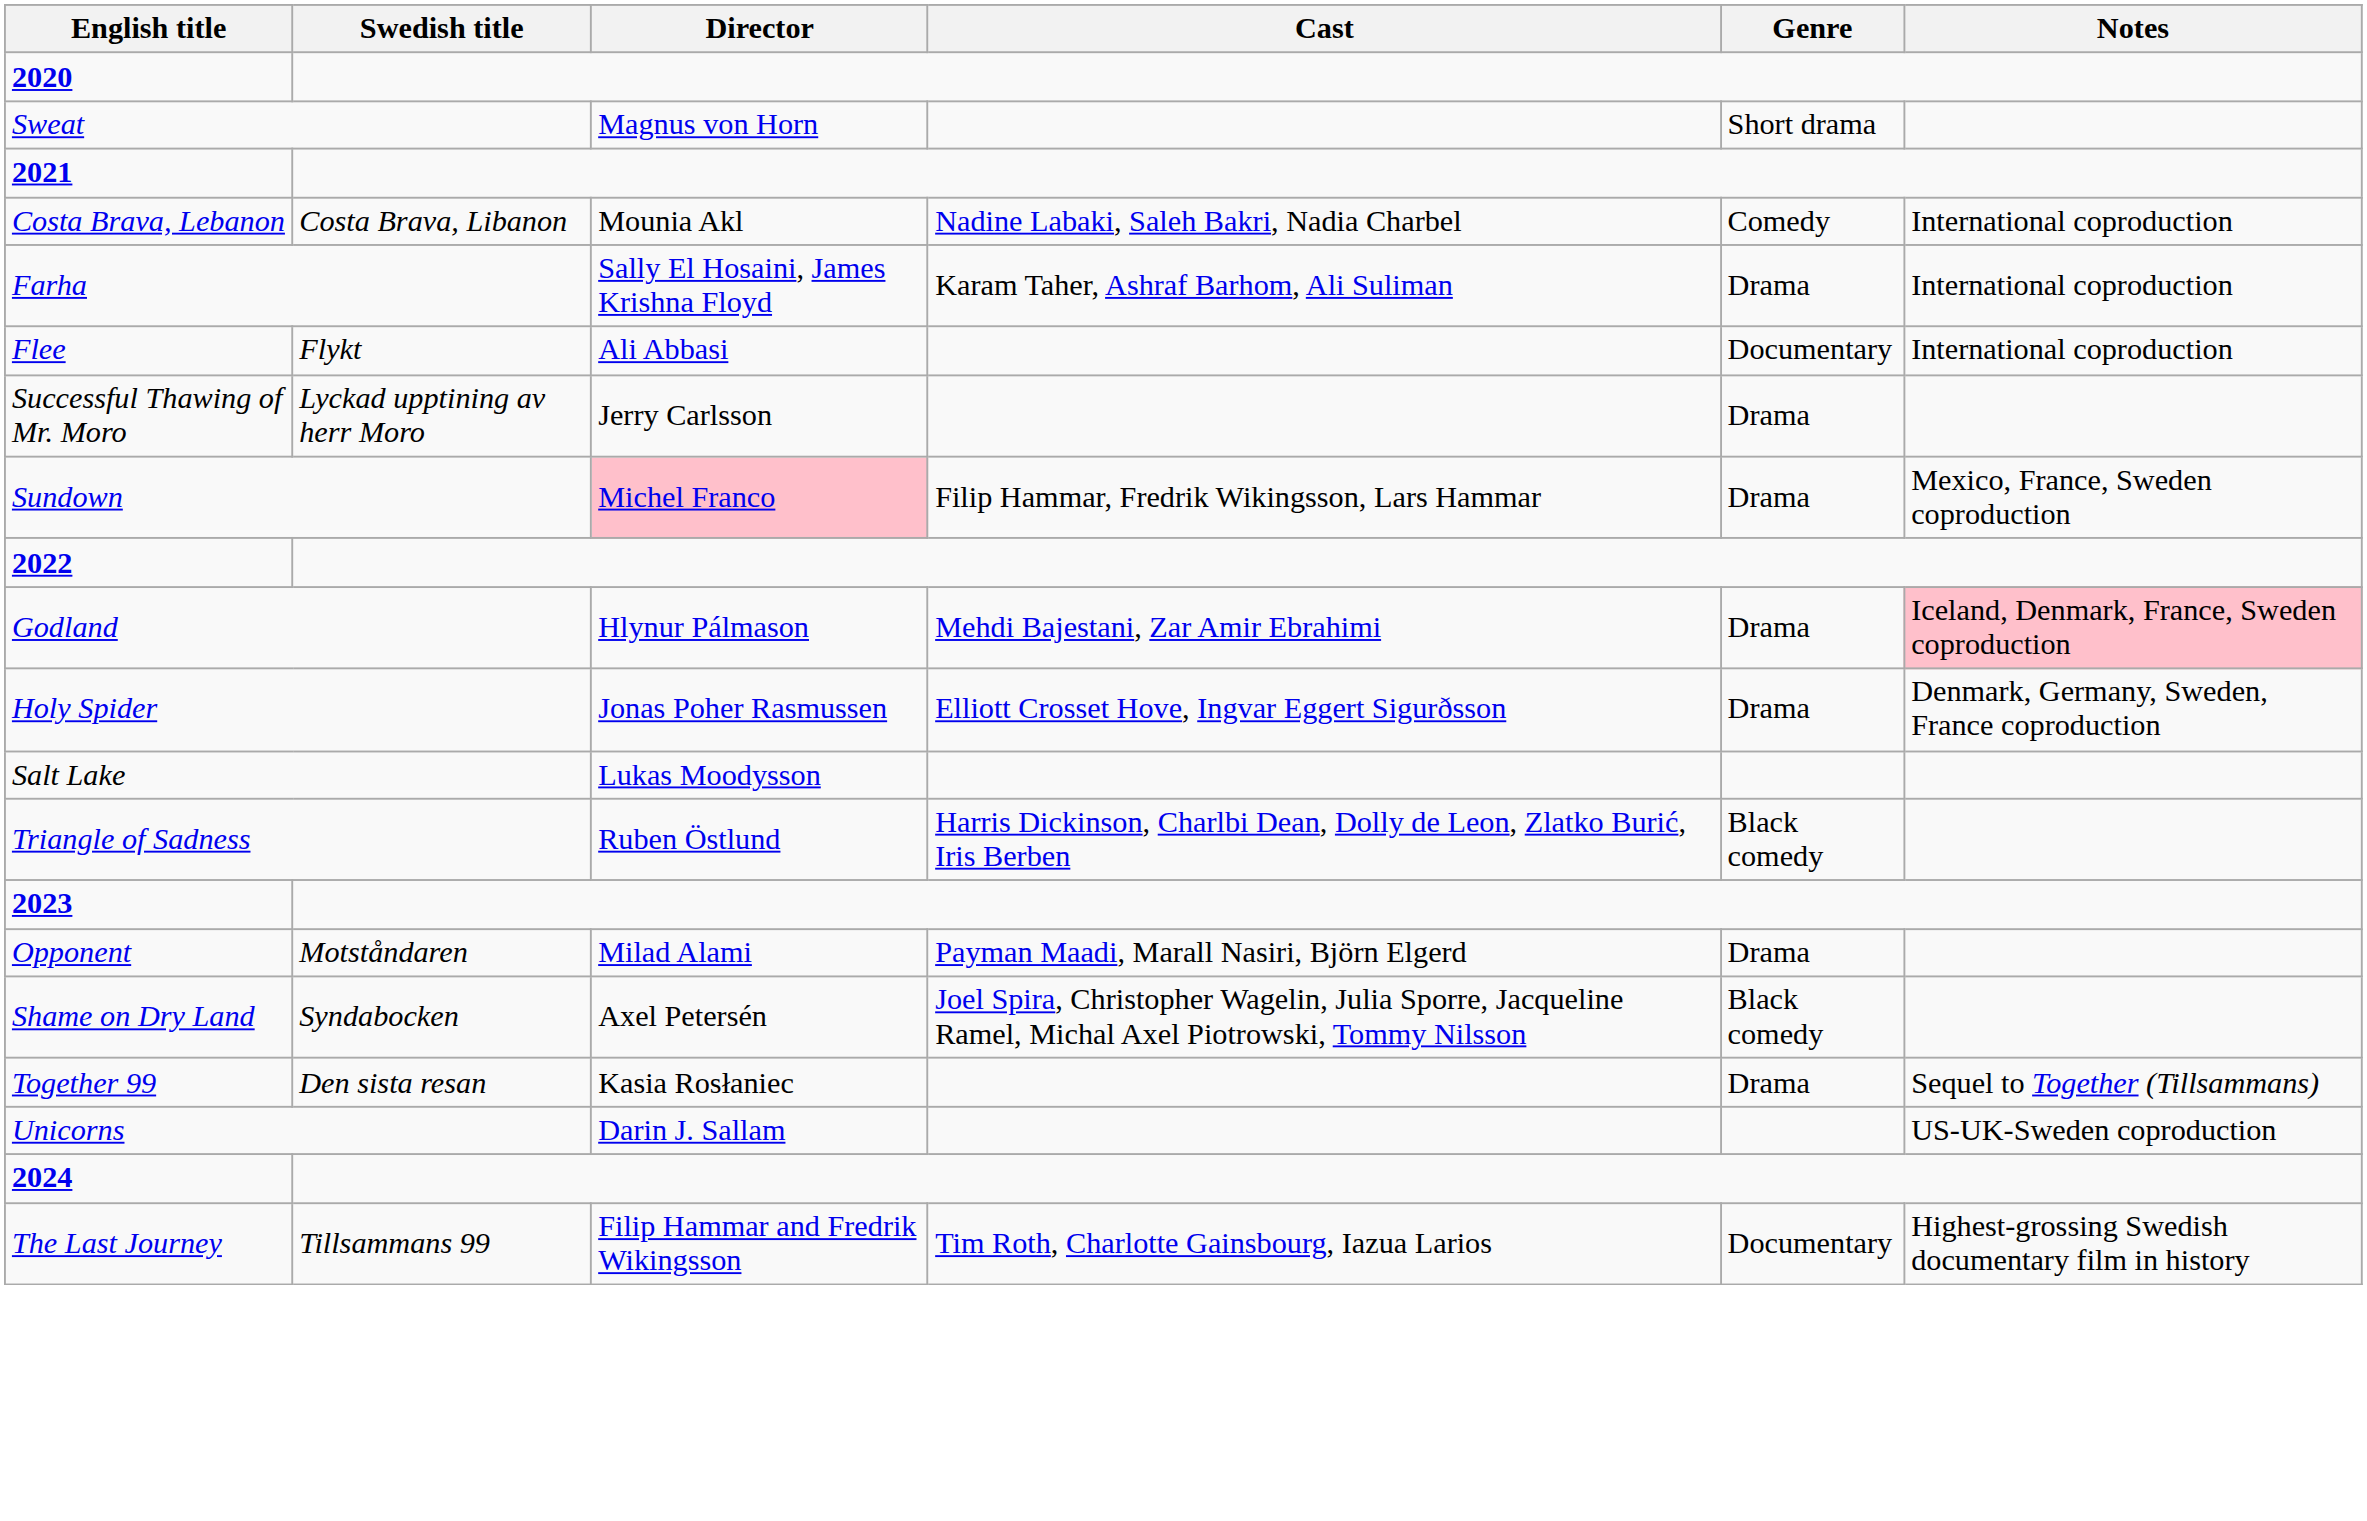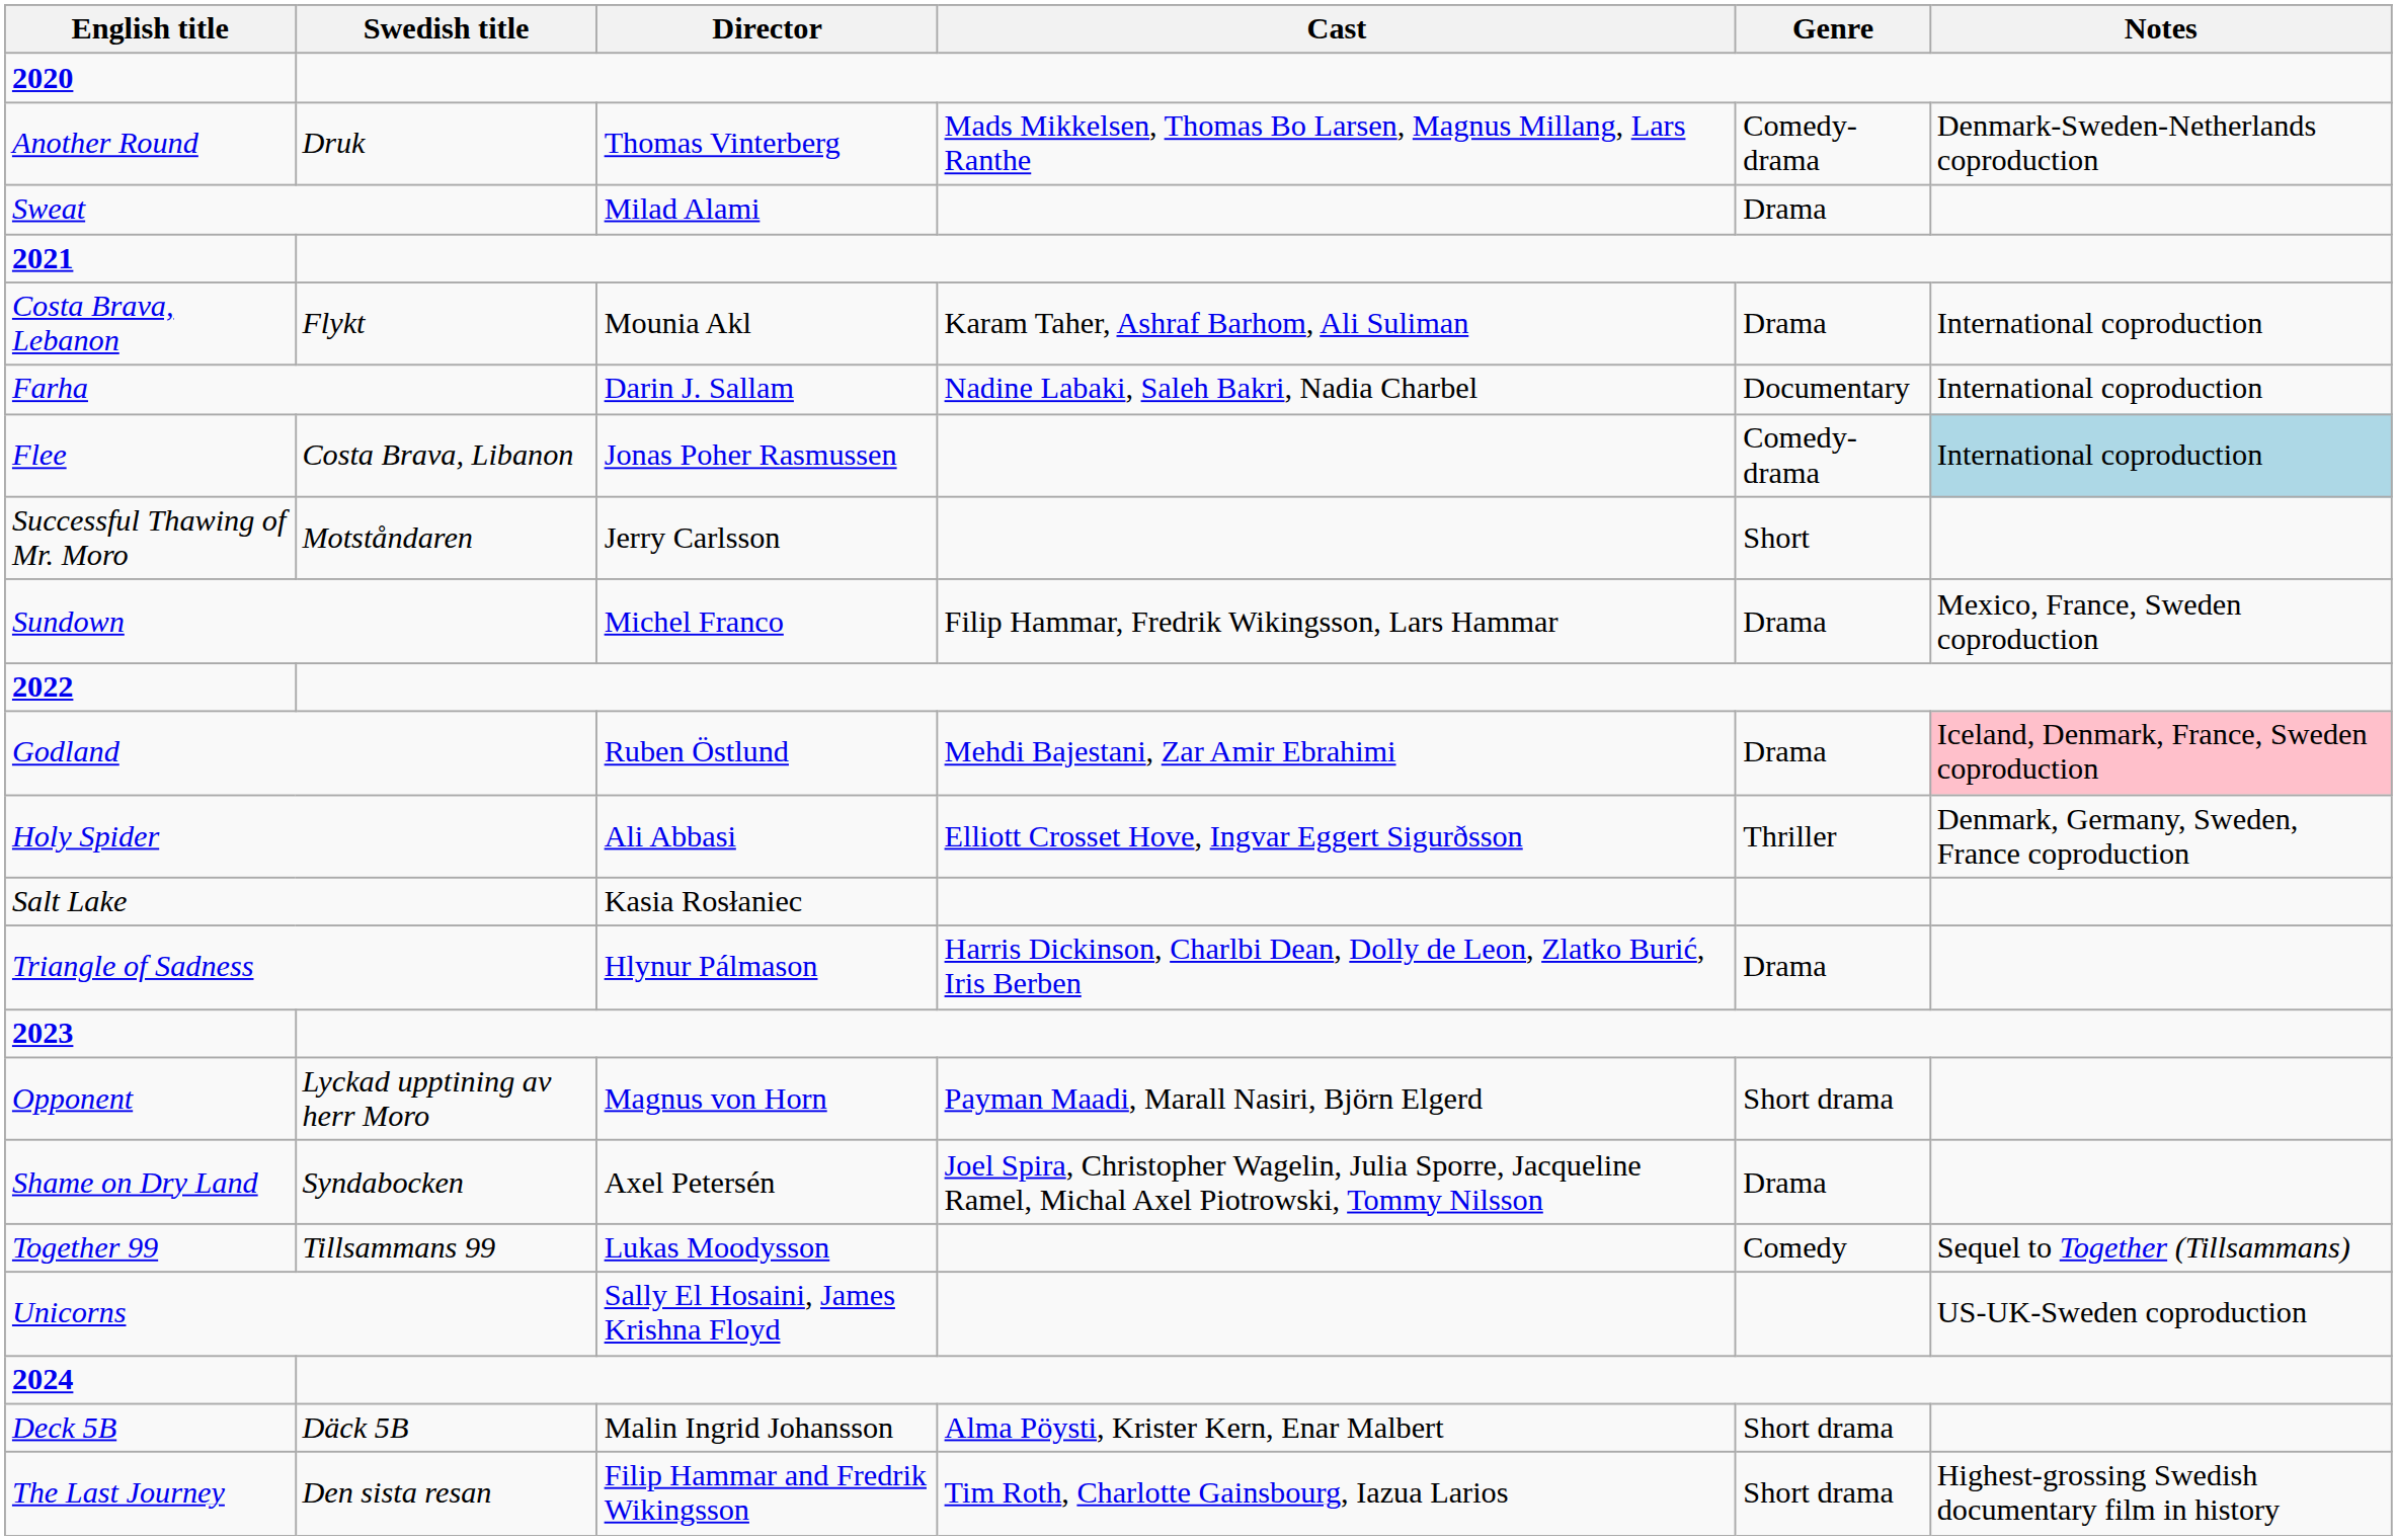+ row: Another Round | Druk | Thomas Vinterberg | Mads Mikkelsen, Thomas Bo Larsen, Magnus Millang, Lars Ranthe | Comedy-drama | Denmark-Sweden-Netherlands coproduction
Sweat | Director: Magnus von Horn -> Milad Alami
Sweat | Genre: Short drama -> Drama
Costa Brava, Lebanon | Swedish title: Costa Brava, Libanon -> Flykt
Costa Brava, Lebanon | Cast: Nadine Labaki, Saleh Bakri, Nadia Charbel -> Karam Taher, Ashraf Barhom, Ali Suliman
Costa Brava, Lebanon | Genre: Comedy -> Drama
Farha | Director: Sally El Hosaini, James Krishna Floyd -> Darin J. Sallam
Farha | Cast: Karam Taher, Ashraf Barhom, Ali Suliman -> Nadine Labaki, Saleh Bakri, Nadia Charbel
Farha | Genre: Drama -> Documentary
Flee | Swedish title: Flykt -> Costa Brava, Libanon
Flee | Director: Ali Abbasi -> Jonas Poher Rasmussen
Flee | Genre: Documentary -> Comedy-drama
Flee | Notes: no background -> lightblue background
Successful Thawing of Mr. Moro | Swedish title: Lyckad upptining av herr Moro -> Motståndaren
Successful Thawing of Mr. Moro | Genre: Drama -> Short
Sundown | Director: pink background -> no background
Godland | Director: Hlynur Pálmason -> Ruben Östlund
Holy Spider | Director: Jonas Poher Rasmussen -> Ali Abbasi
Holy Spider | Genre: Drama -> Thriller
Salt Lake | Director: Lukas Moodysson -> Kasia Rosłaniec
Triangle of Sadness | Director: Ruben Östlund -> Hlynur Pálmason
Triangle of Sadness | Genre: Black comedy -> Drama
Opponent | Swedish title: Motståndaren -> Lyckad upptining av herr Moro
Opponent | Director: Milad Alami -> Magnus von Horn
Opponent | Genre: Drama -> Short drama
Shame on Dry Land | Genre: Black comedy -> Drama
Together 99 | Swedish title: Den sista resan -> Tillsammans 99
Together 99 | Director: Kasia Rosłaniec -> Lukas Moodysson
Together 99 | Genre: Drama -> Comedy
Unicorns | Director: Darin J. Sallam -> Sally El Hosaini, James Krishna Floyd
+ row: Deck 5B | Däck 5B | Malin Ingrid Johansson | Alma Pöysti, Krister Kern, Enar Malbert | Short drama
The Last Journey | Swedish title: Tillsammans 99 -> Den sista resan
The Last Journey | Genre: Documentary -> Short drama
